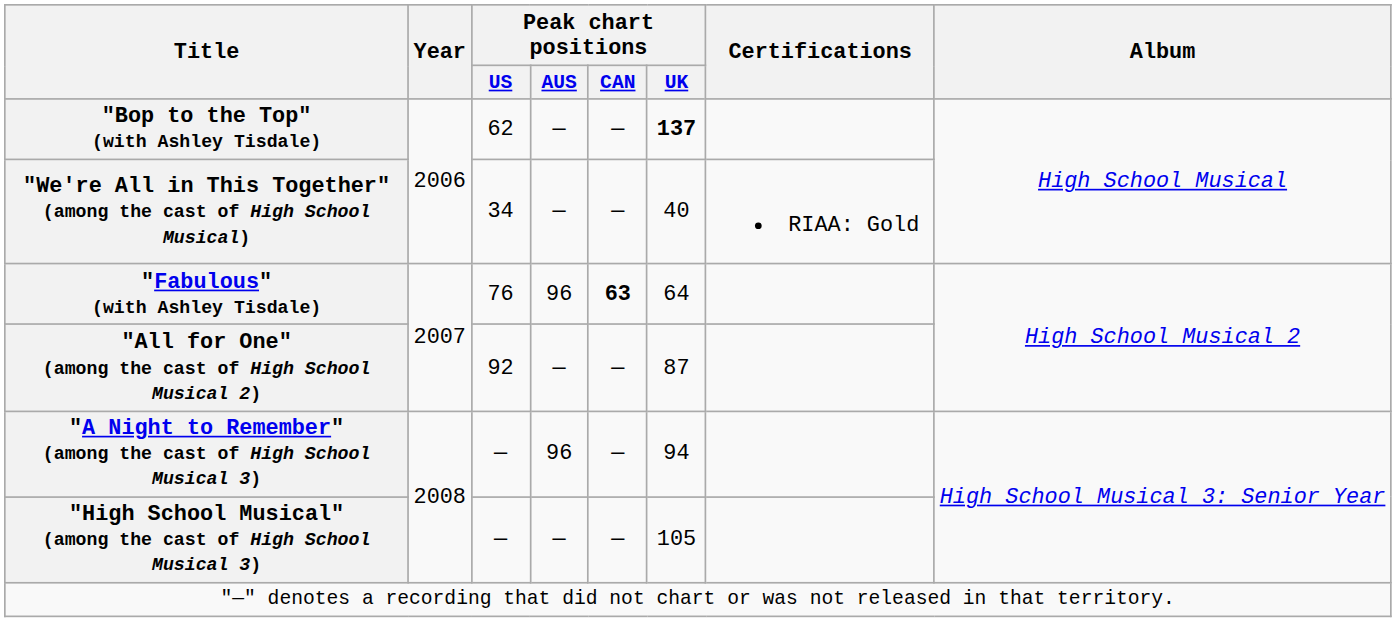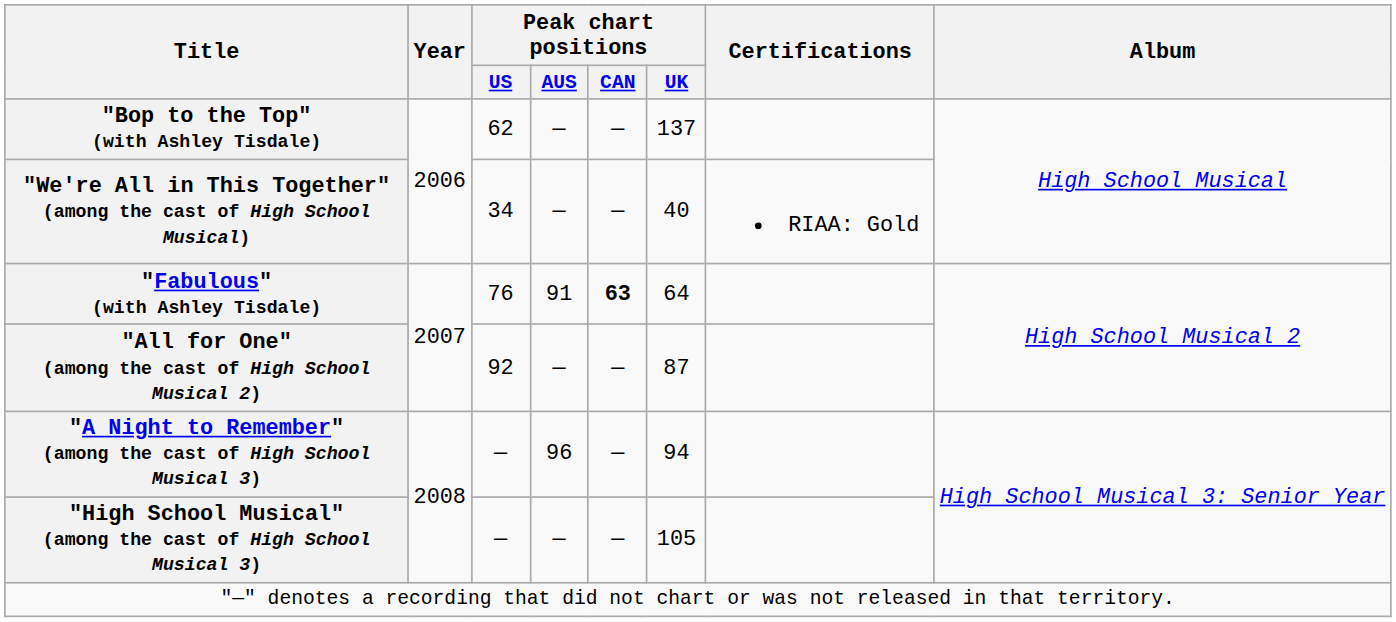"Bop to the Top" (with Ashley Tisdale) | Peak chart positions / UK: bold -> normal
"Fabulous" (with Ashley Tisdale) | Peak chart positions / AUS: 96 -> 91
